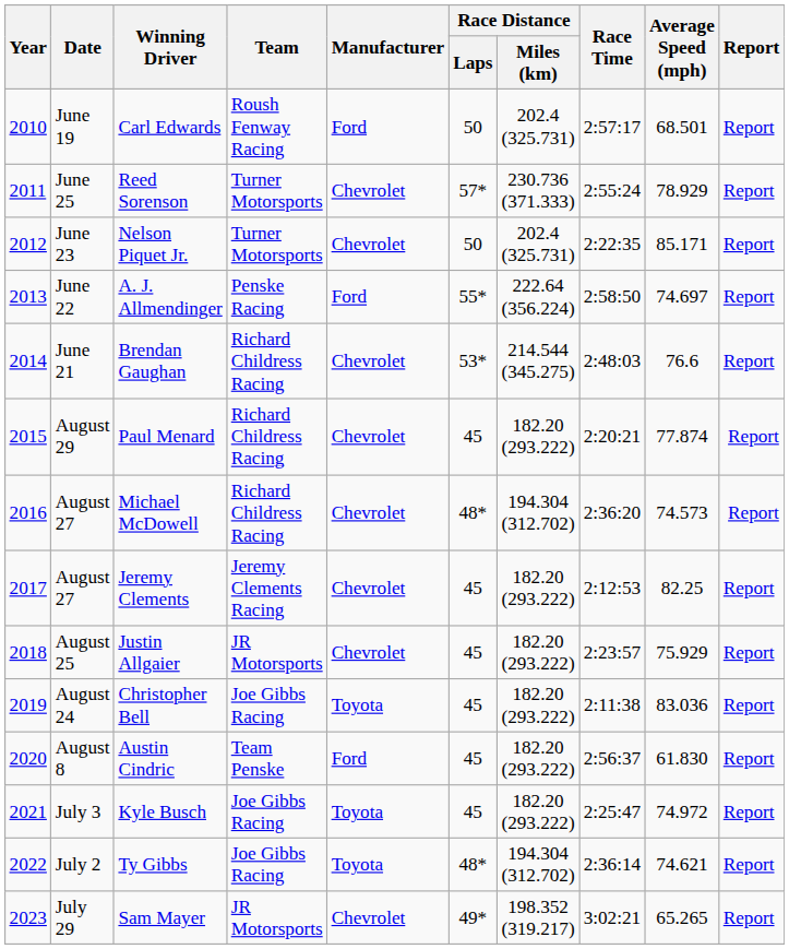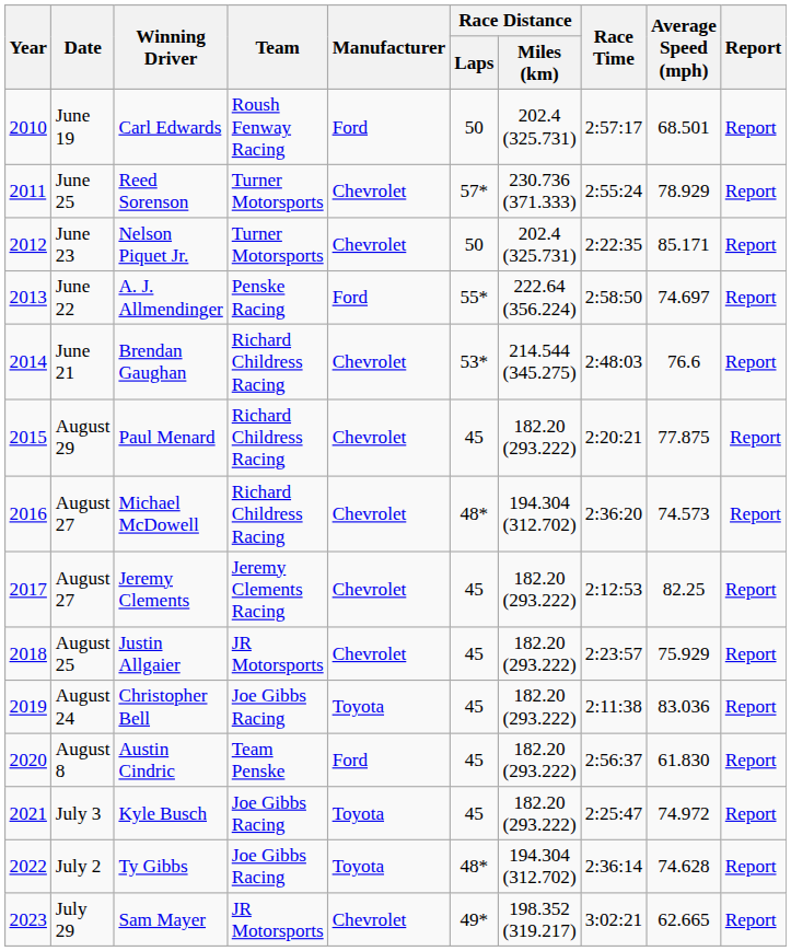Paul Menard | Average Speed (mph): 77.874 -> 77.875
Ty Gibbs | Average Speed (mph): 74.621 -> 74.628
Sam Mayer | Average Speed (mph): 65.265 -> 62.665
